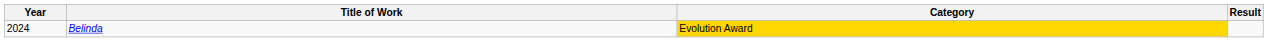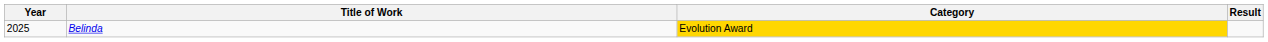Belinda | Year: 2024 -> 2025
